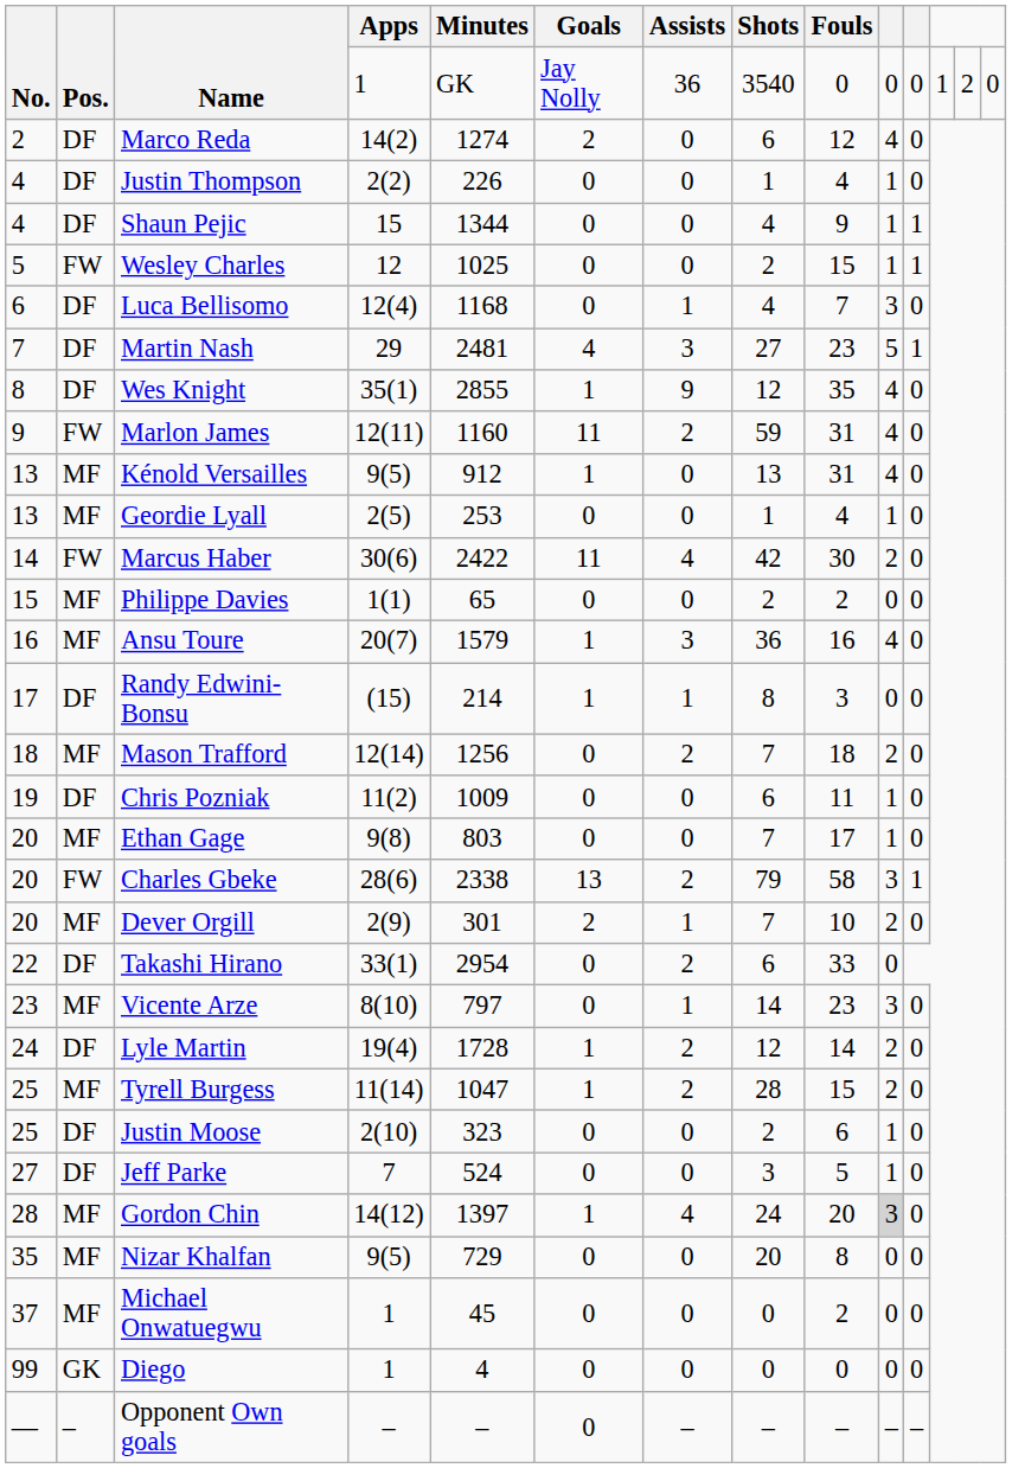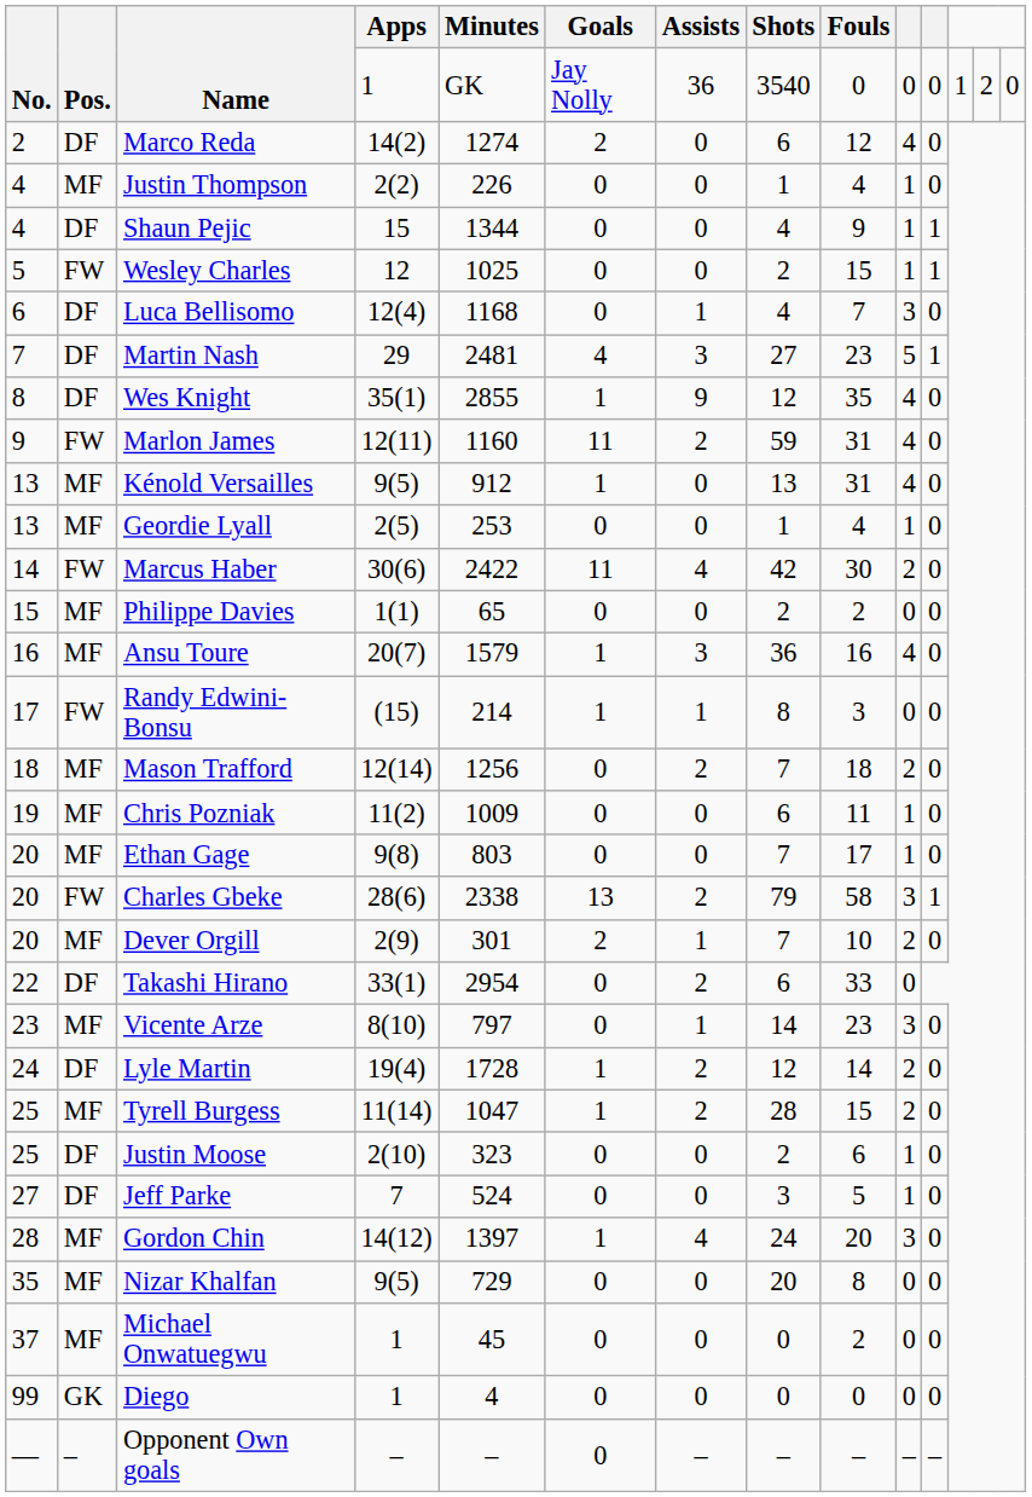Justin Thompson | Pos.: DF -> MF
Randy Edwini-Bonsu | Pos.: DF -> FW
Chris Pozniak | Pos.: DF -> MF
Gordon Chin | column 10: lightgrey background -> no background
